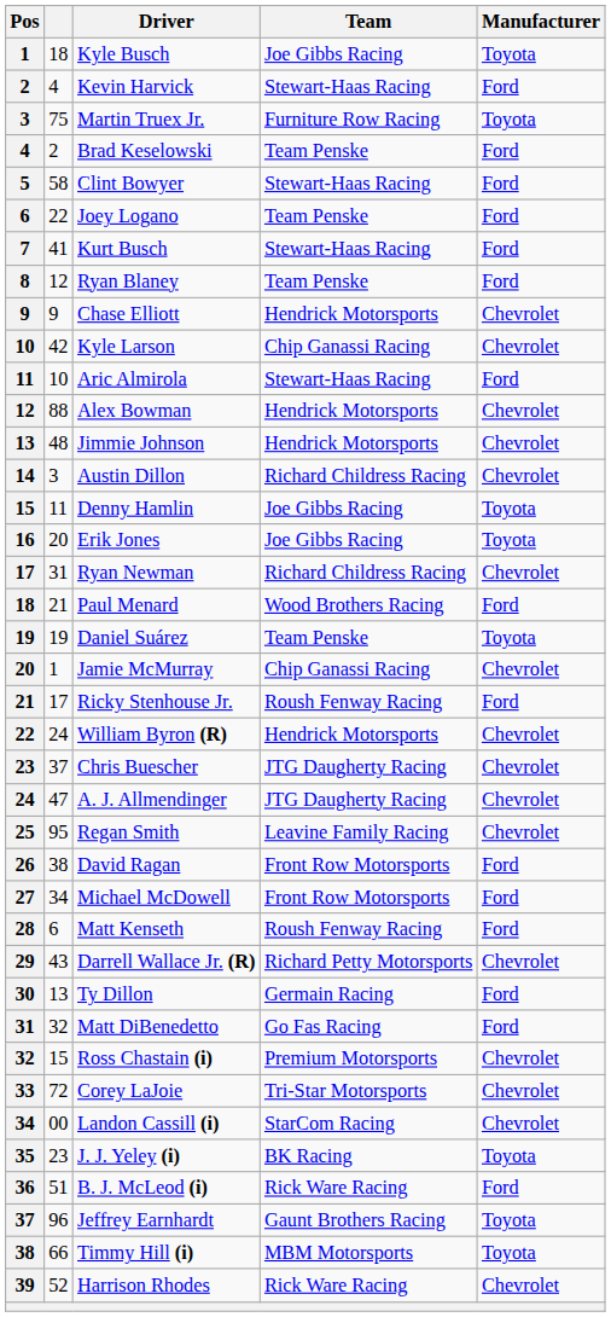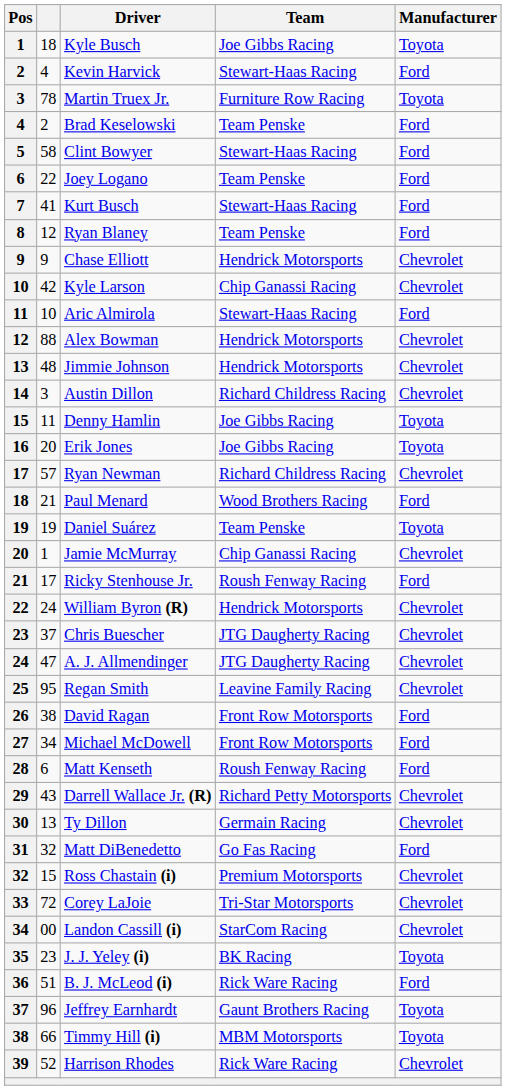Martin Truex Jr. | column 2: 75 -> 78
Ryan Newman | column 2: 31 -> 57
Ty Dillon | Manufacturer: Ford -> Chevrolet
